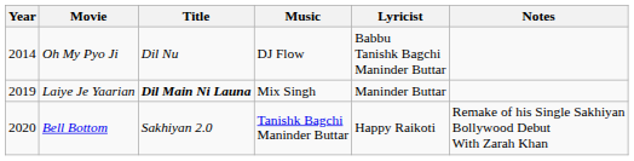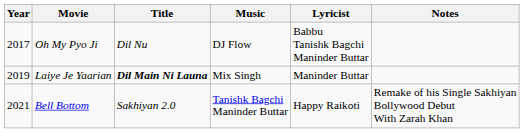Oh My Pyo Ji | Year: 2014 -> 2017
Bell Bottom | Year: 2020 -> 2021
